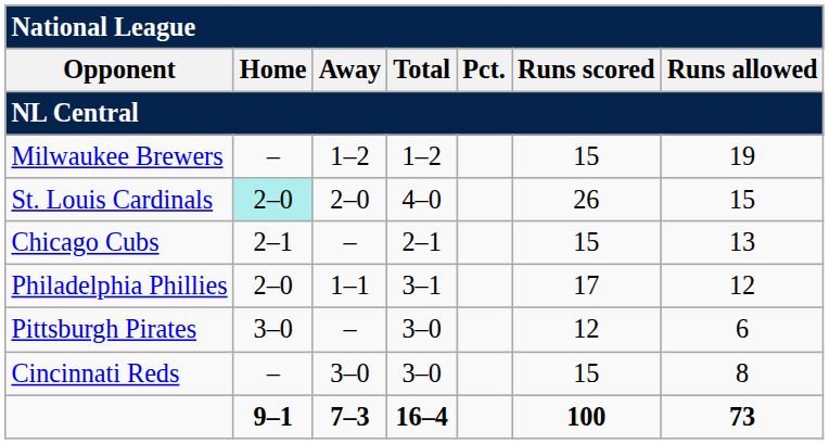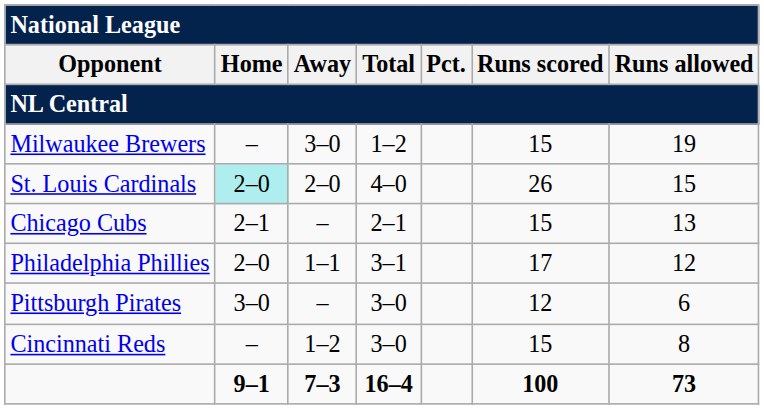Milwaukee Brewers | Away: 1–2 -> 3–0
Cincinnati Reds | Away: 3–0 -> 1–2
